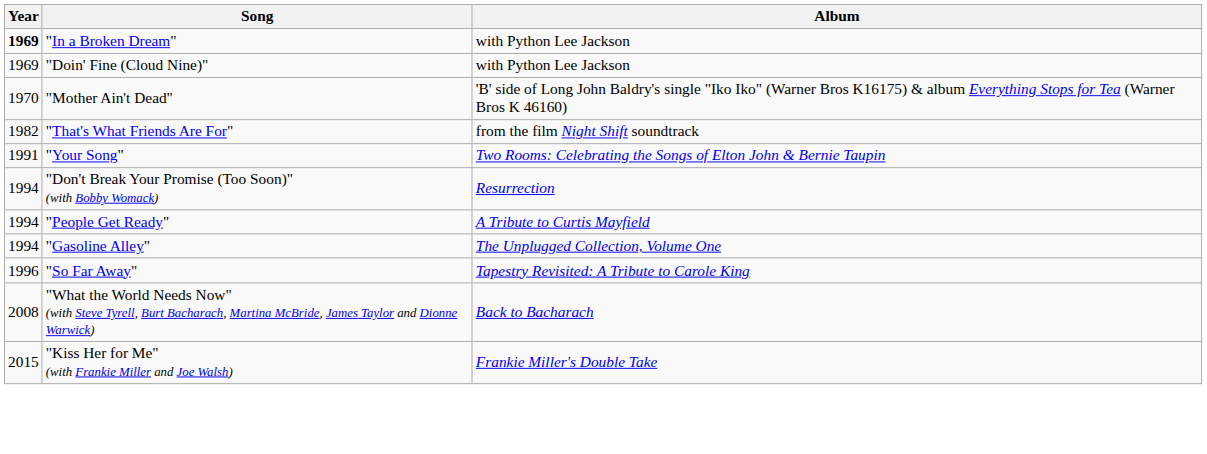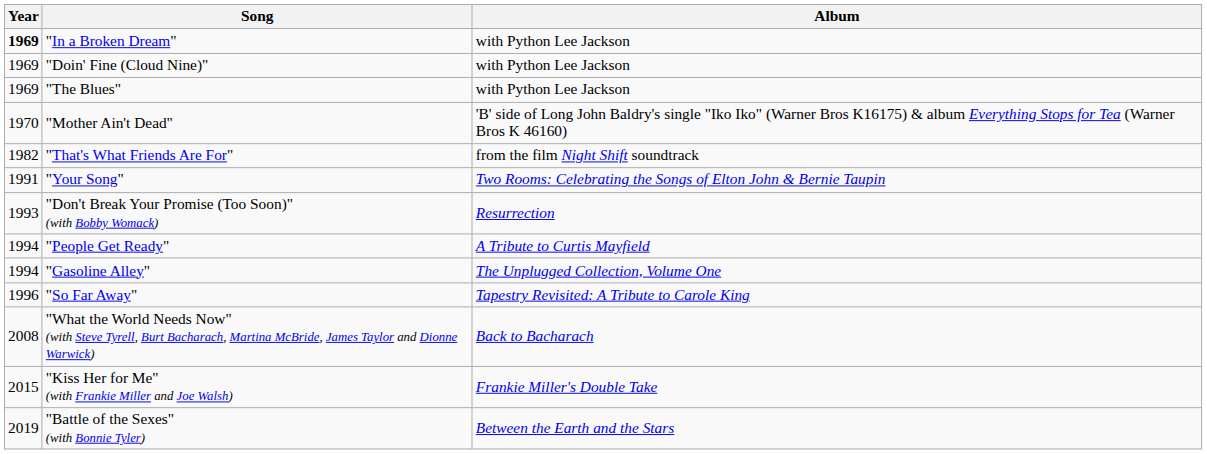+ row: 1969 | "The Blues" | with Python Lee Jackson
"Don't Break Your Promise (Too Soon)" (with Bobby Womack) | Year: 1994 -> 1993
+ row: 2019 | "Battle of the Sexes" (with Bonnie Tyler) | Between the Earth and the Stars
